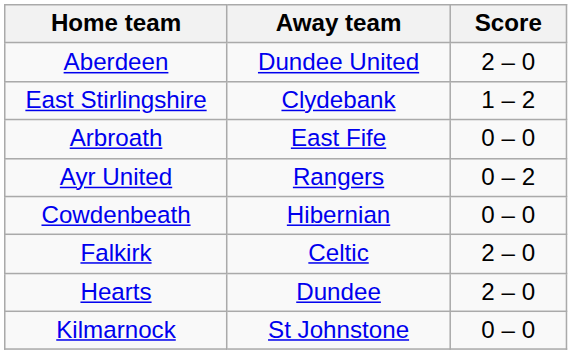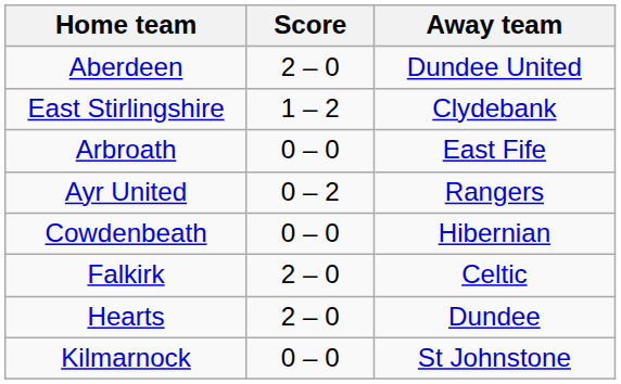columns swapped: Score <-> Away team
